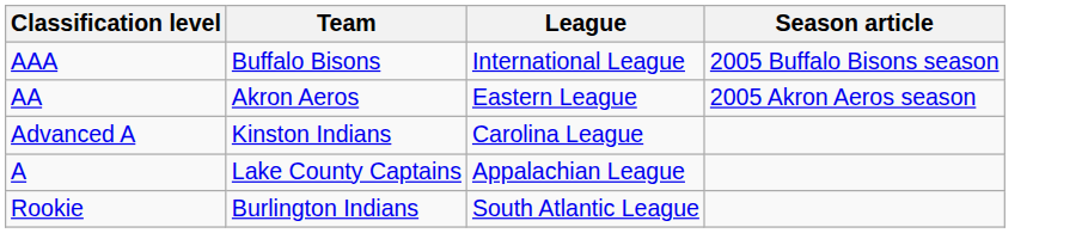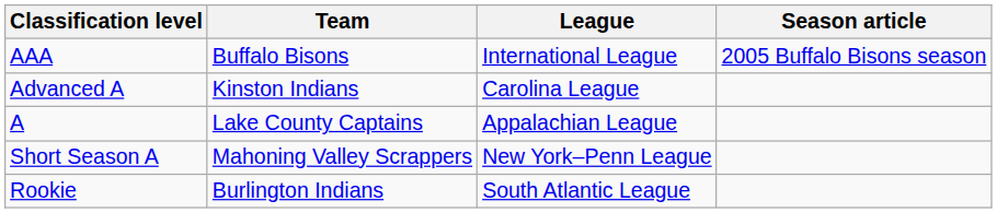- row: AA | Akron Aeros | Eastern League | 2005 Akron Aeros season
+ row: Short Season A | Mahoning Valley Scrappers | New York–Penn League
